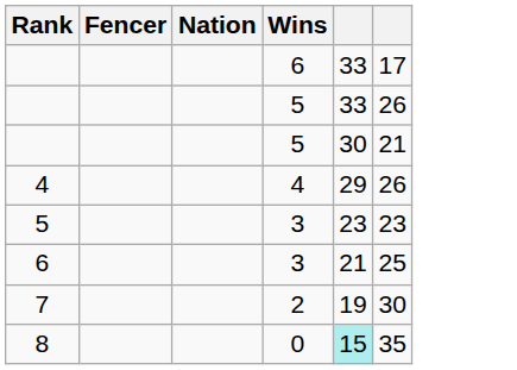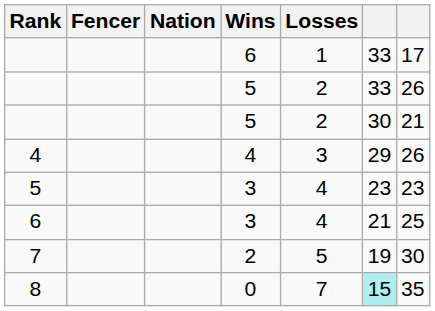+ column: Losses | 1 | 2 | 2 | 3 | 4 | 4 | 5 | 7
